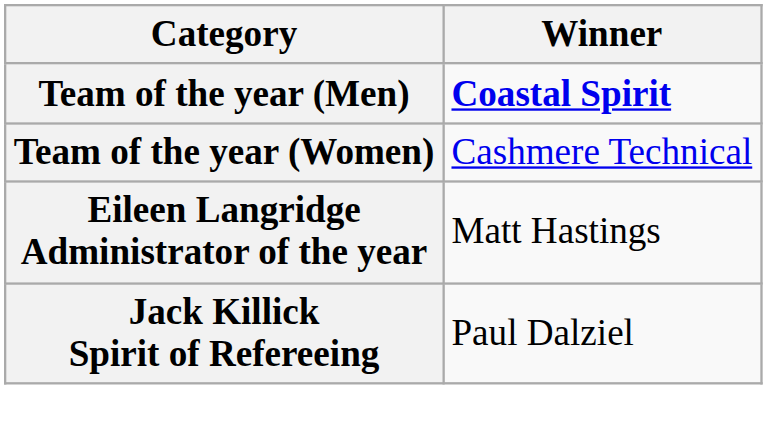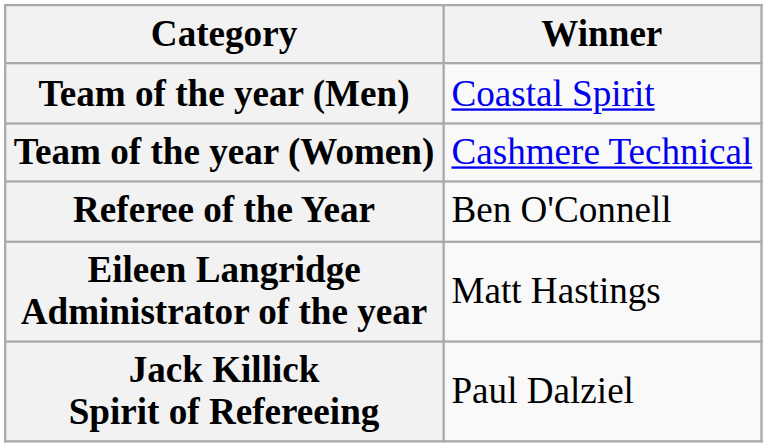Team of the year (Men) | Winner: bold -> normal
+ row: Referee of the Year | Ben O'Connell
